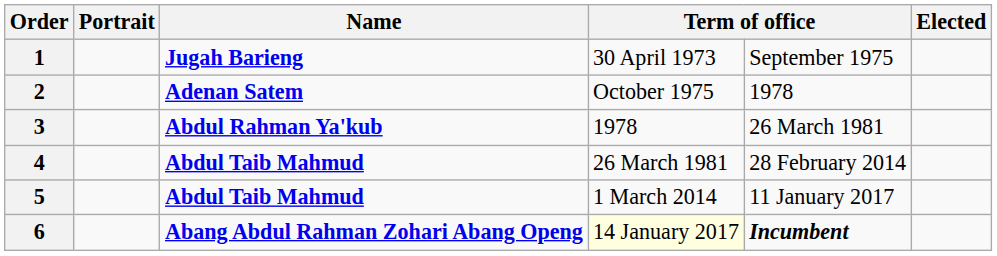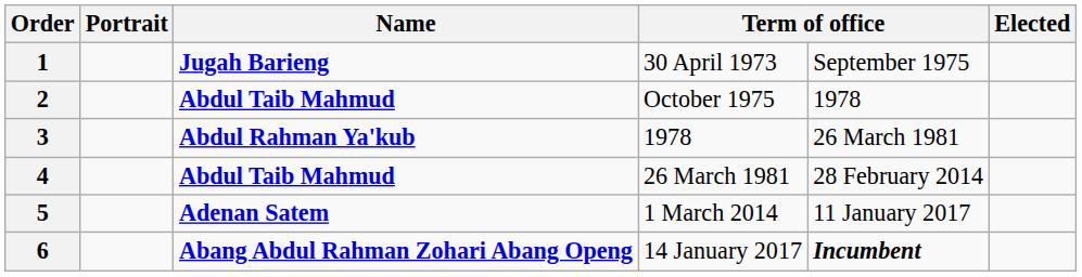2 | Name: Adenan Satem -> Abdul Taib Mahmud
5 | Name: Abdul Taib Mahmud -> Adenan Satem
6 | column 4: lightyellow background -> no background
